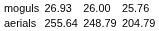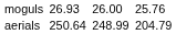aerials | column 3: 255.64 -> 250.64
aerials | column 5: 248.79 -> 248.99
